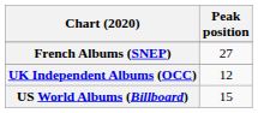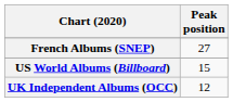rows swapped: UK Independent Albums (OCC) <-> US World Albums (Billboard)
